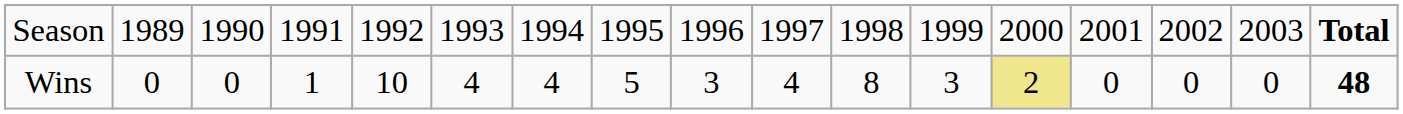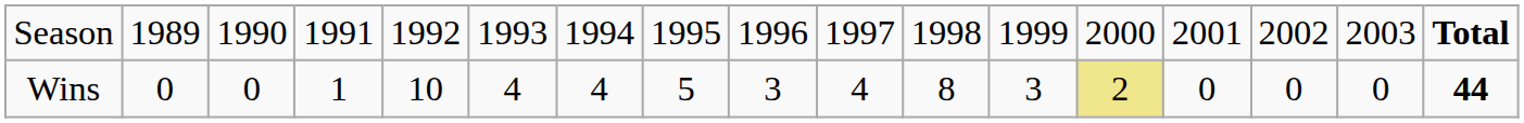Wins | column 17: 48 -> 44
